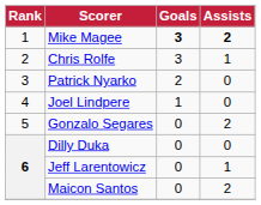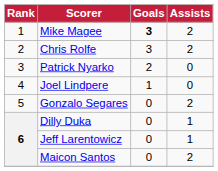Mike Magee | Assists: bold -> normal
Chris Rolfe | Assists: 1 -> 2
Dilly Duka | Assists: 0 -> 1
